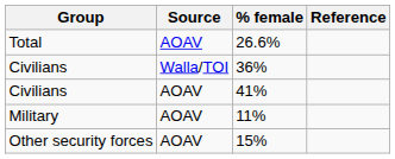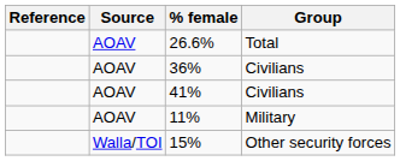columns swapped: Group <-> Reference
36% | Source: Walla/TOI -> AOAV
15% | Source: AOAV -> Walla/TOI
